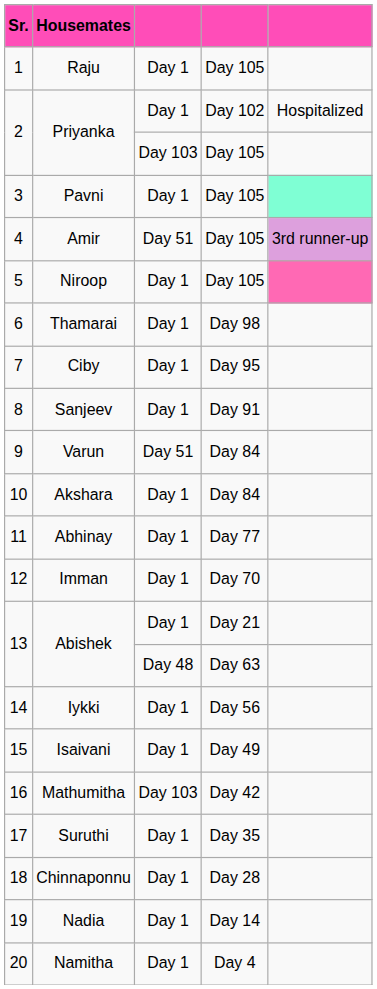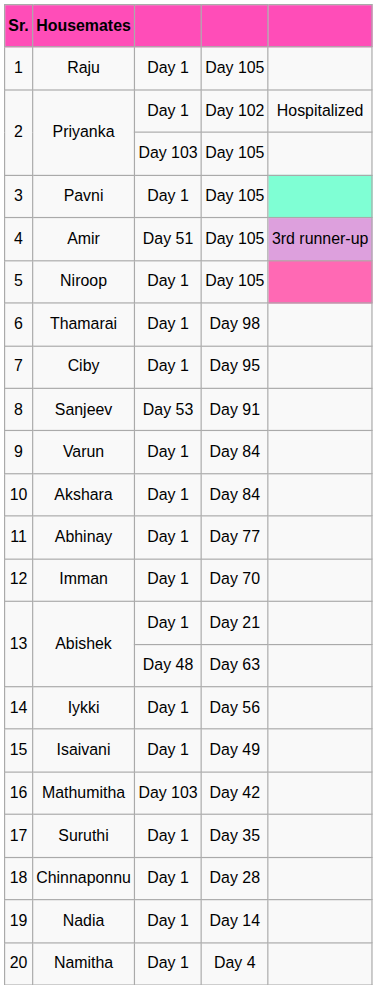Sanjeev | column 3: Day 1 -> Day 53
Varun | column 3: Day 51 -> Day 1
